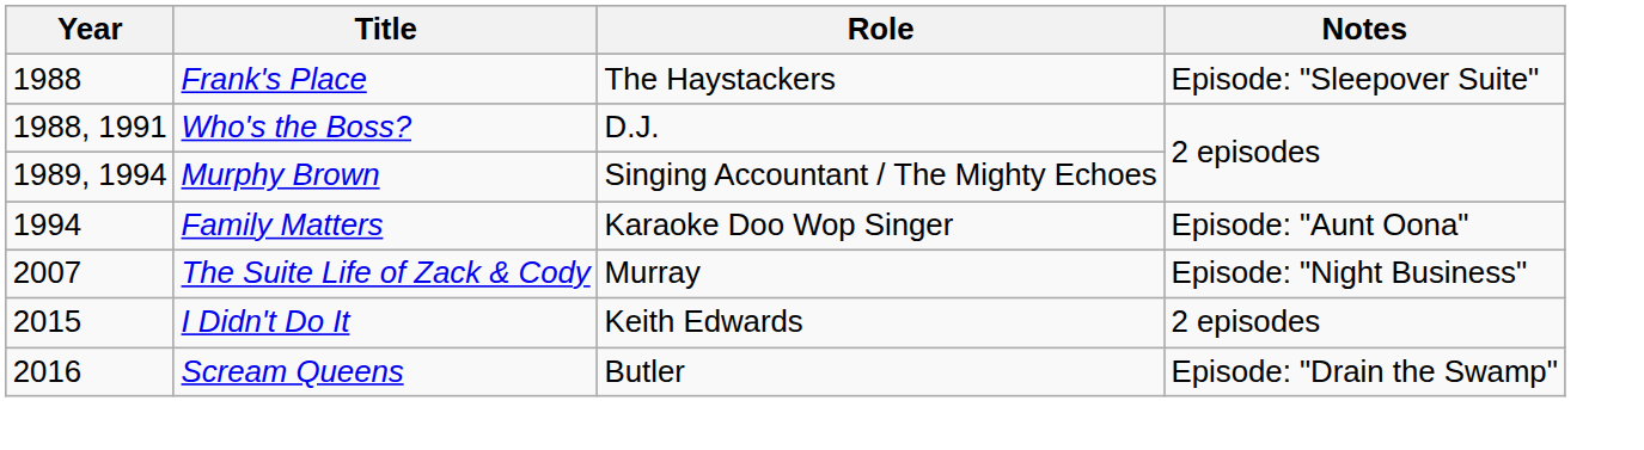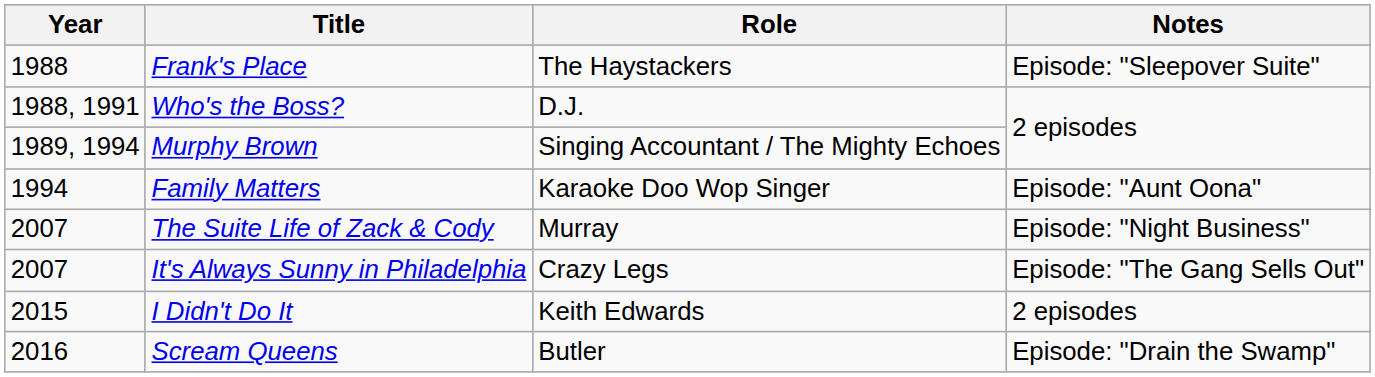+ row: 2007 | It's Always Sunny in Philadelphia | Crazy Legs | Episode: "The Gang Sells Out"
